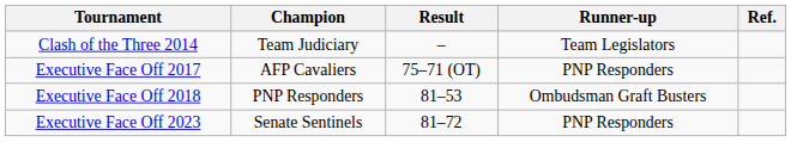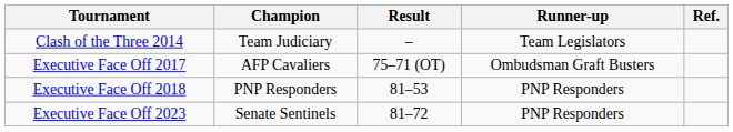Executive Face Off 2017 | Runner-up: PNP Responders -> Ombudsman Graft Busters
Executive Face Off 2018 | Runner-up: Ombudsman Graft Busters -> PNP Responders
